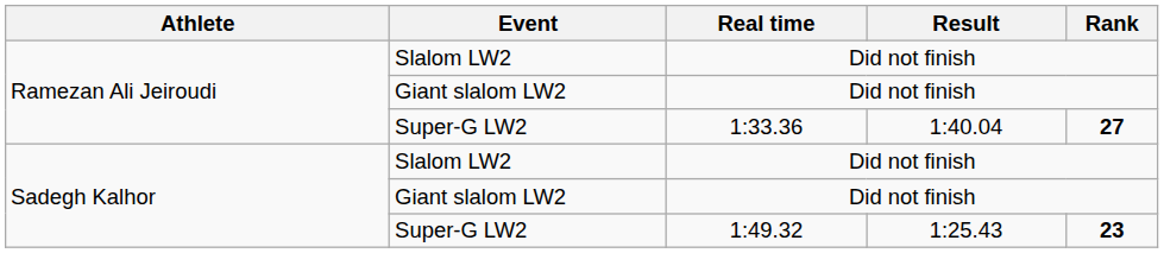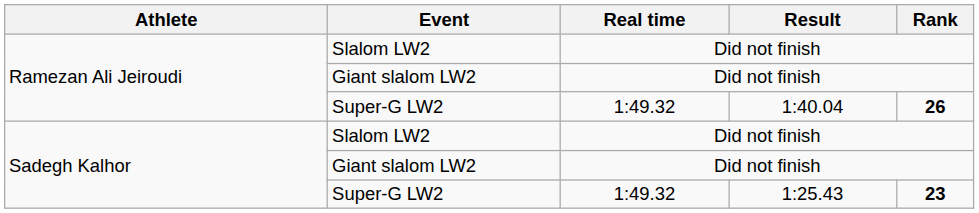Ramezan Ali Jeiroudi / Super-G LW2 | Real time: 1:33.36 -> 1:49.32
Ramezan Ali Jeiroudi / Super-G LW2 | Rank: 27 -> 26
